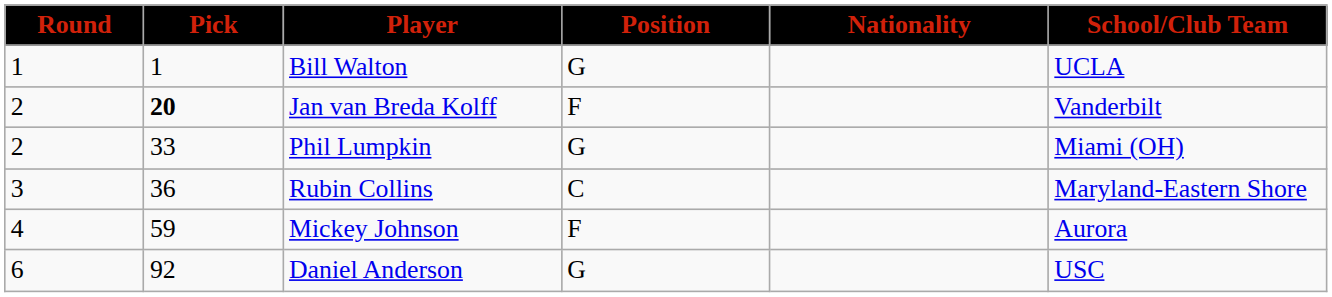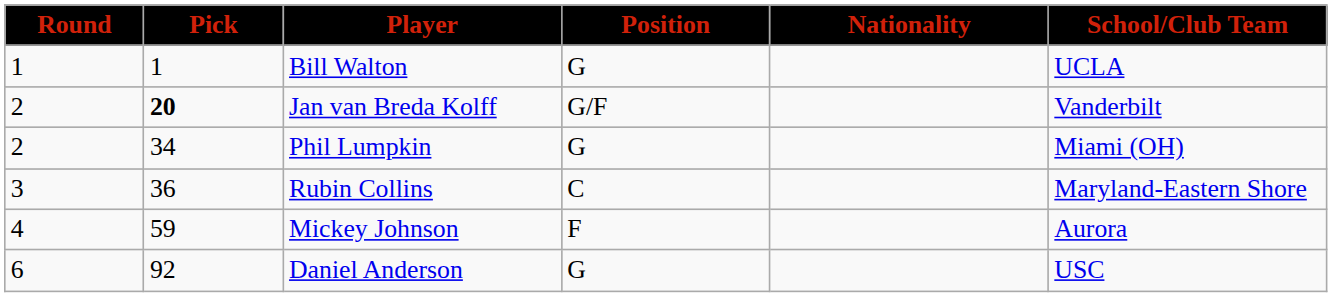Jan van Breda Kolff | Position: F -> G/F
Phil Lumpkin | Pick: 33 -> 34
